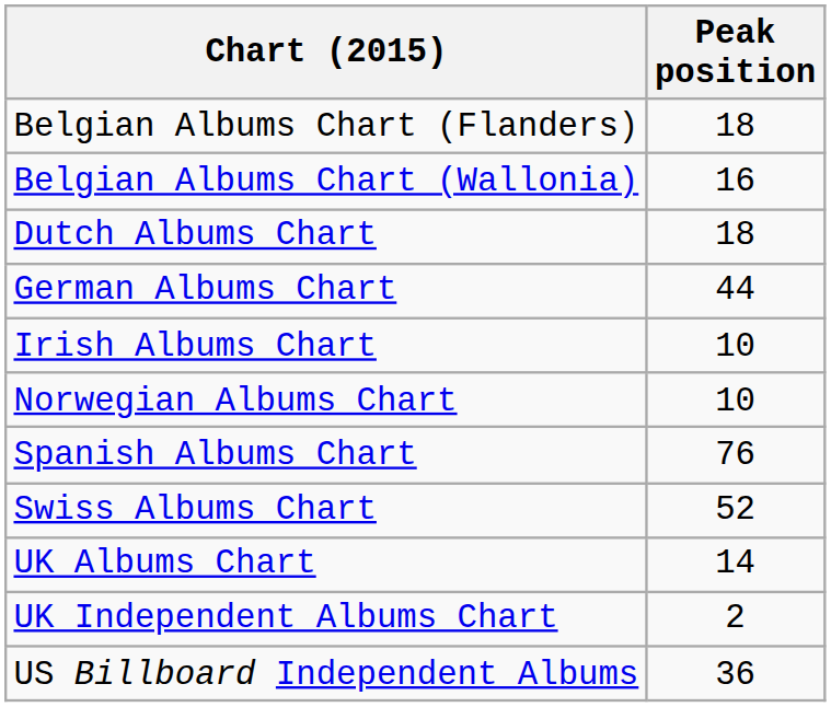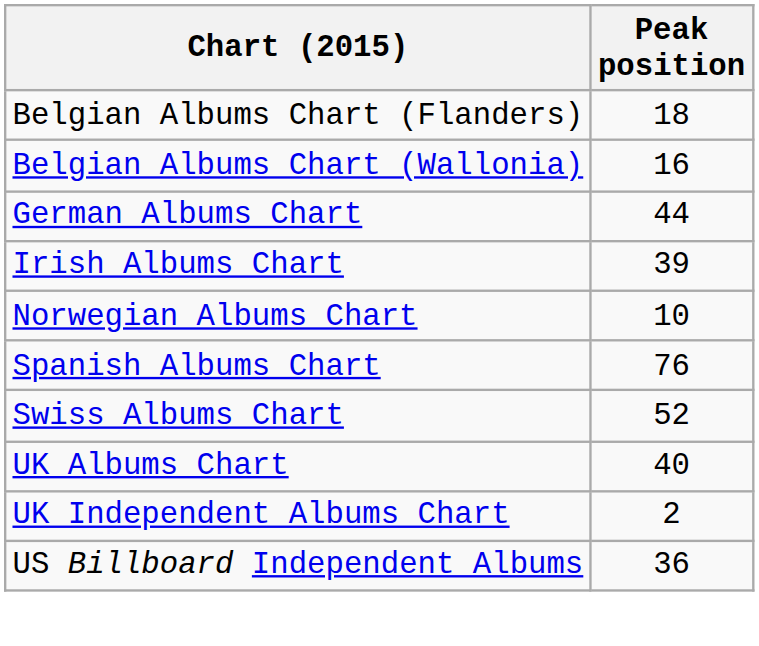- row: Dutch Albums Chart | 18
Irish Albums Chart | Peak position: 10 -> 39
UK Albums Chart | Peak position: 14 -> 40
